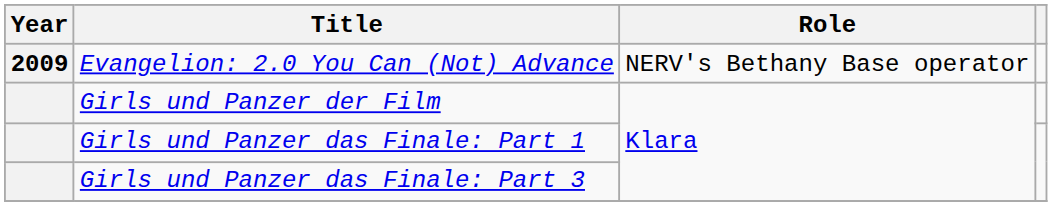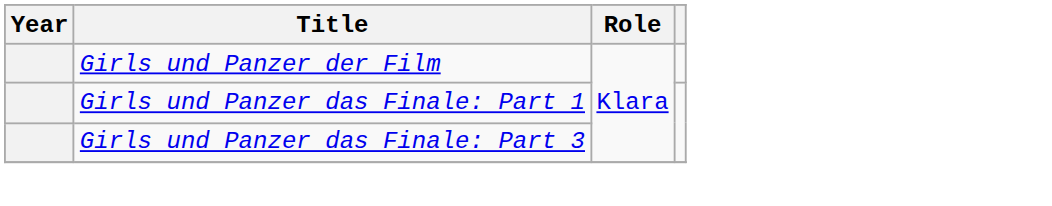- row: 2009 | Evangelion: 2.0 You Can (Not) Advance | NERV's Bethany Base operator
